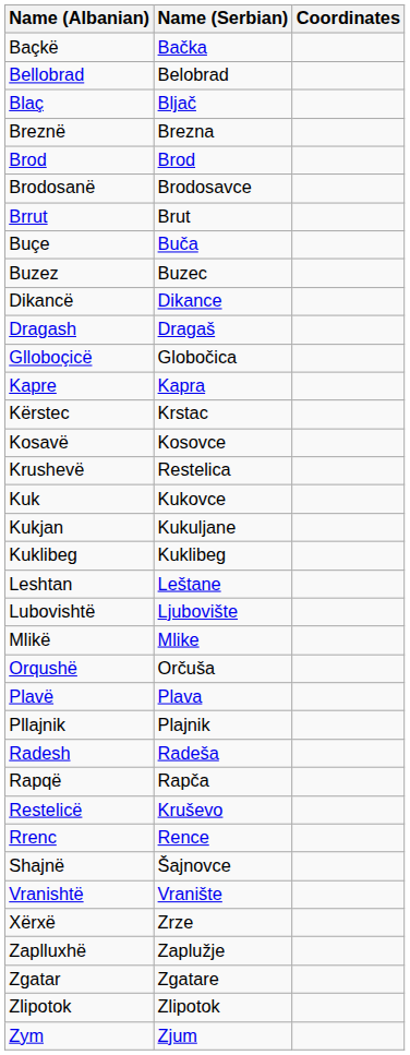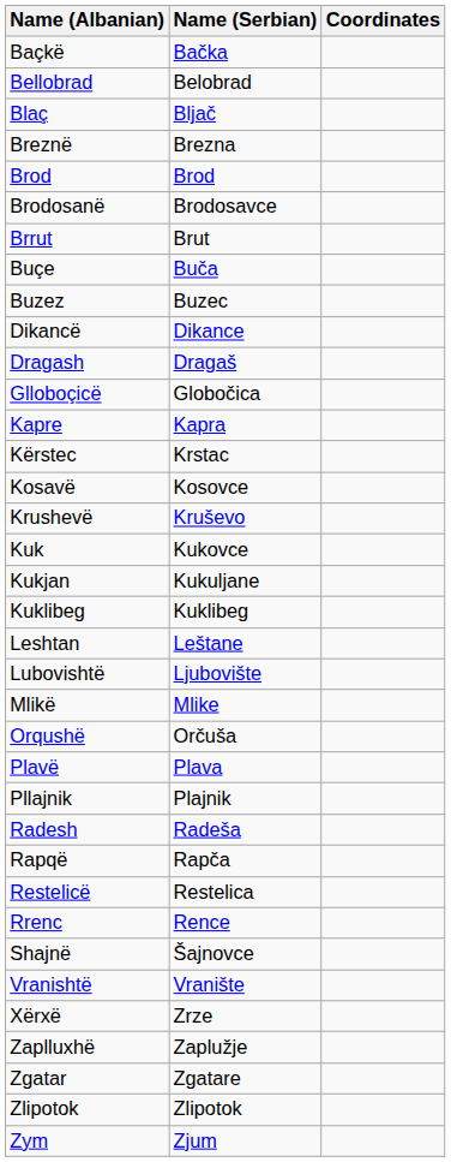Krushevë | Name (Serbian): Restelica -> Kruševo
Restelicë | Name (Serbian): Kruševo -> Restelica
